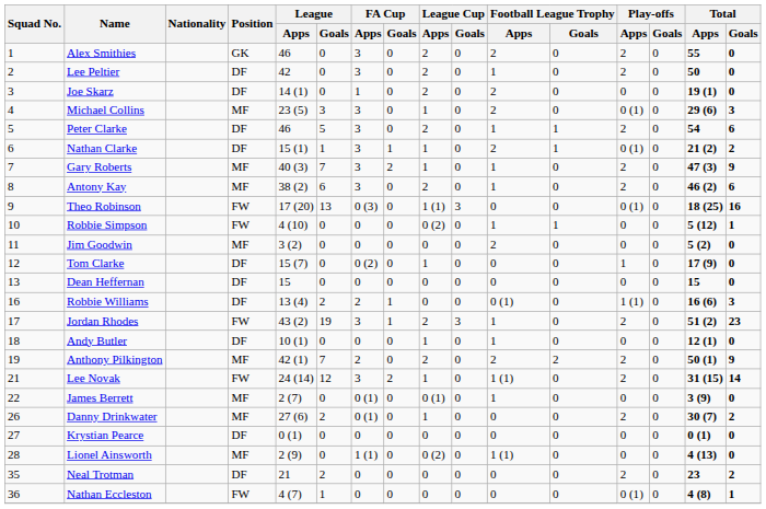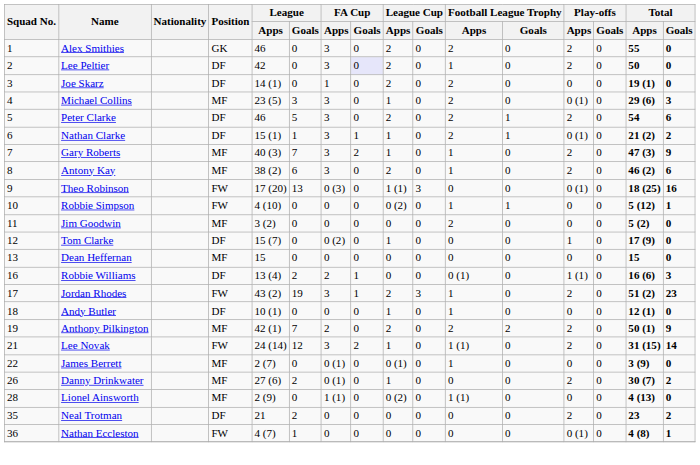Lee Peltier | FA Cup / Goals: no background -> lavender background
Peter Clarke | Football League Trophy / Apps: 1 -> 2
Dean Heffernan | Position: DF -> MF
- row: 27 | Krystian Pearce | DF | 0 (1) | 0 | 0 | 0 | 0 | 0 | 0 | 0 | 0 | 0 | 0 (1) | 0
